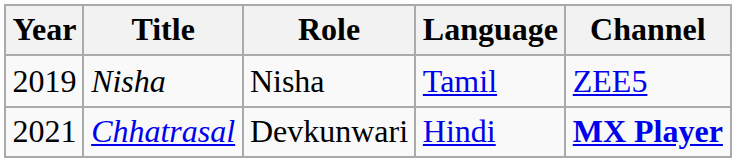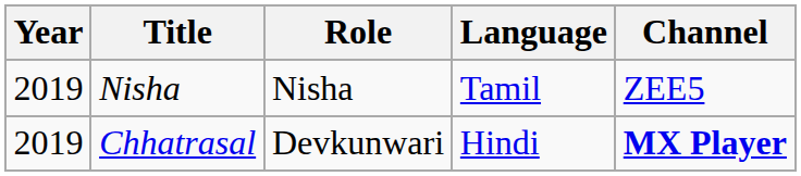Chhatrasal | Year: 2021 -> 2019
